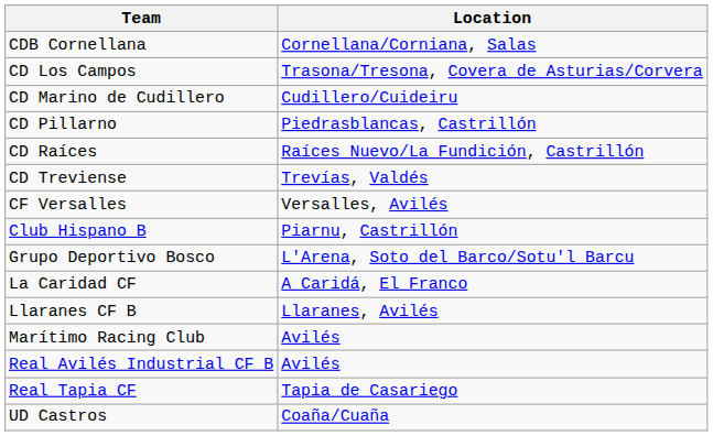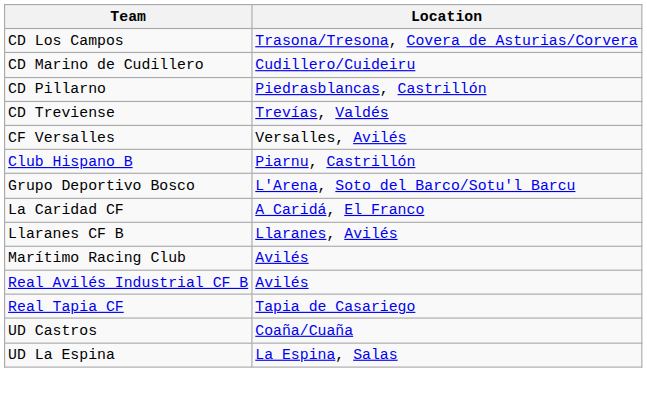- row: CDB Cornellana | Cornellana/Corniana, Salas
- row: CD Raíces | Raíces Nuevo/La Fundición, Castrillón
+ row: UD La Espina | La Espina, Salas
